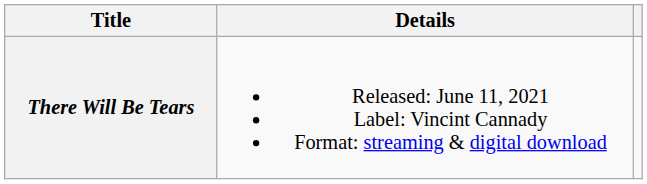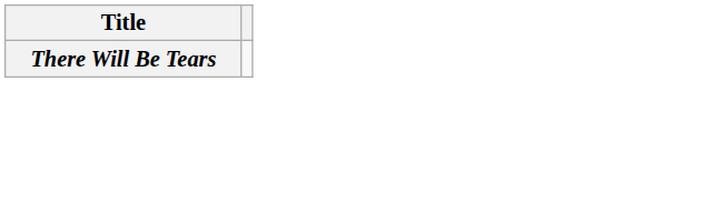- column: Details | Released: June 11, 2021 Label: Vincint Cannady Format: streaming & digital download
